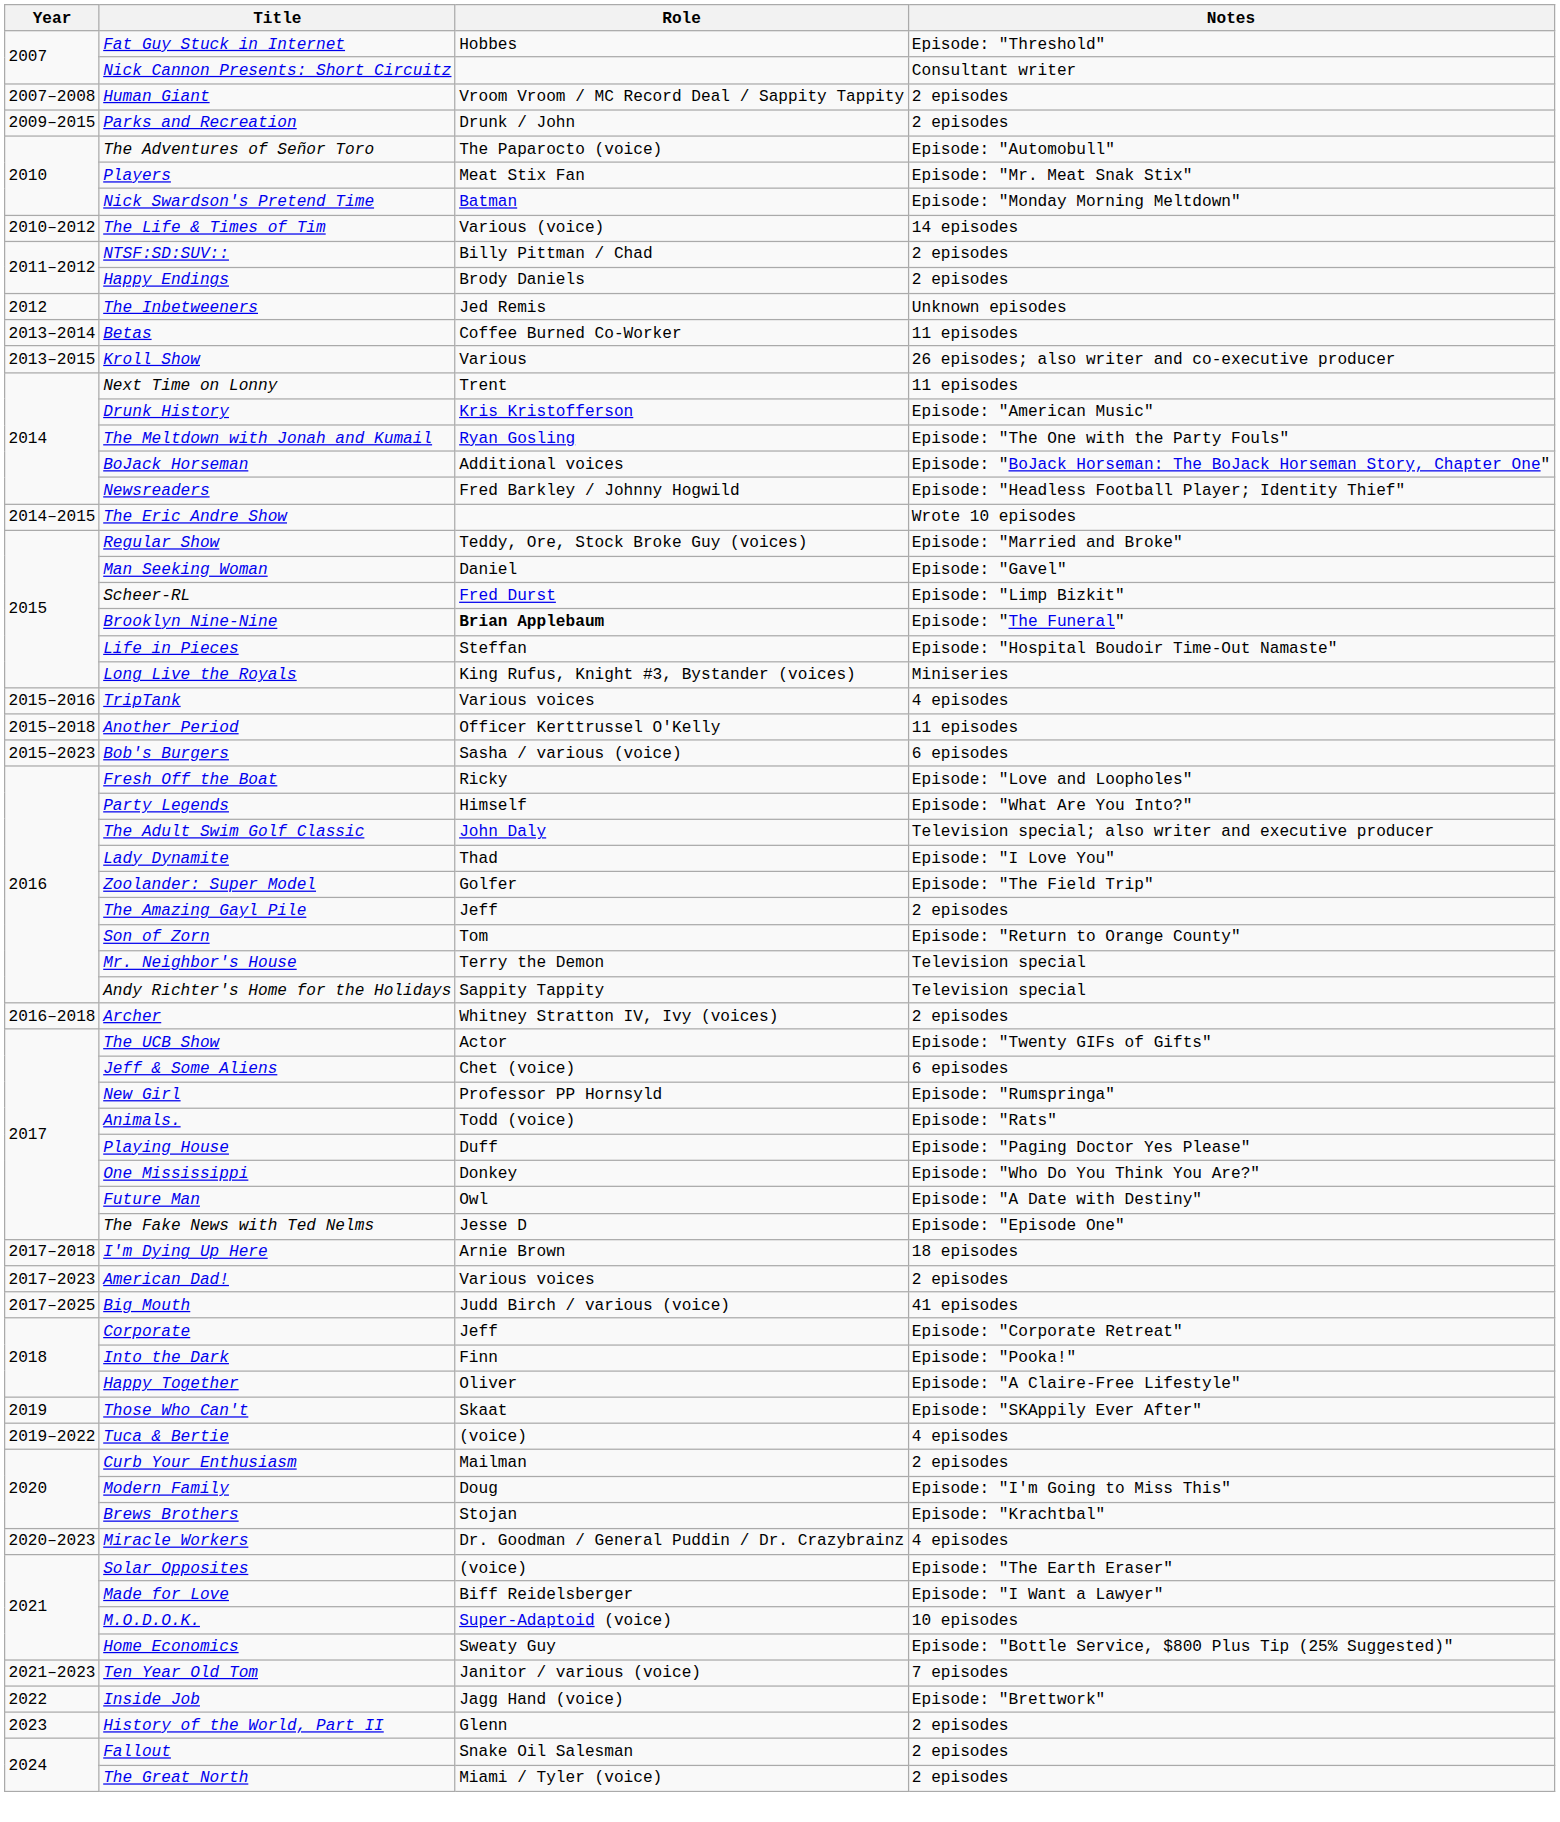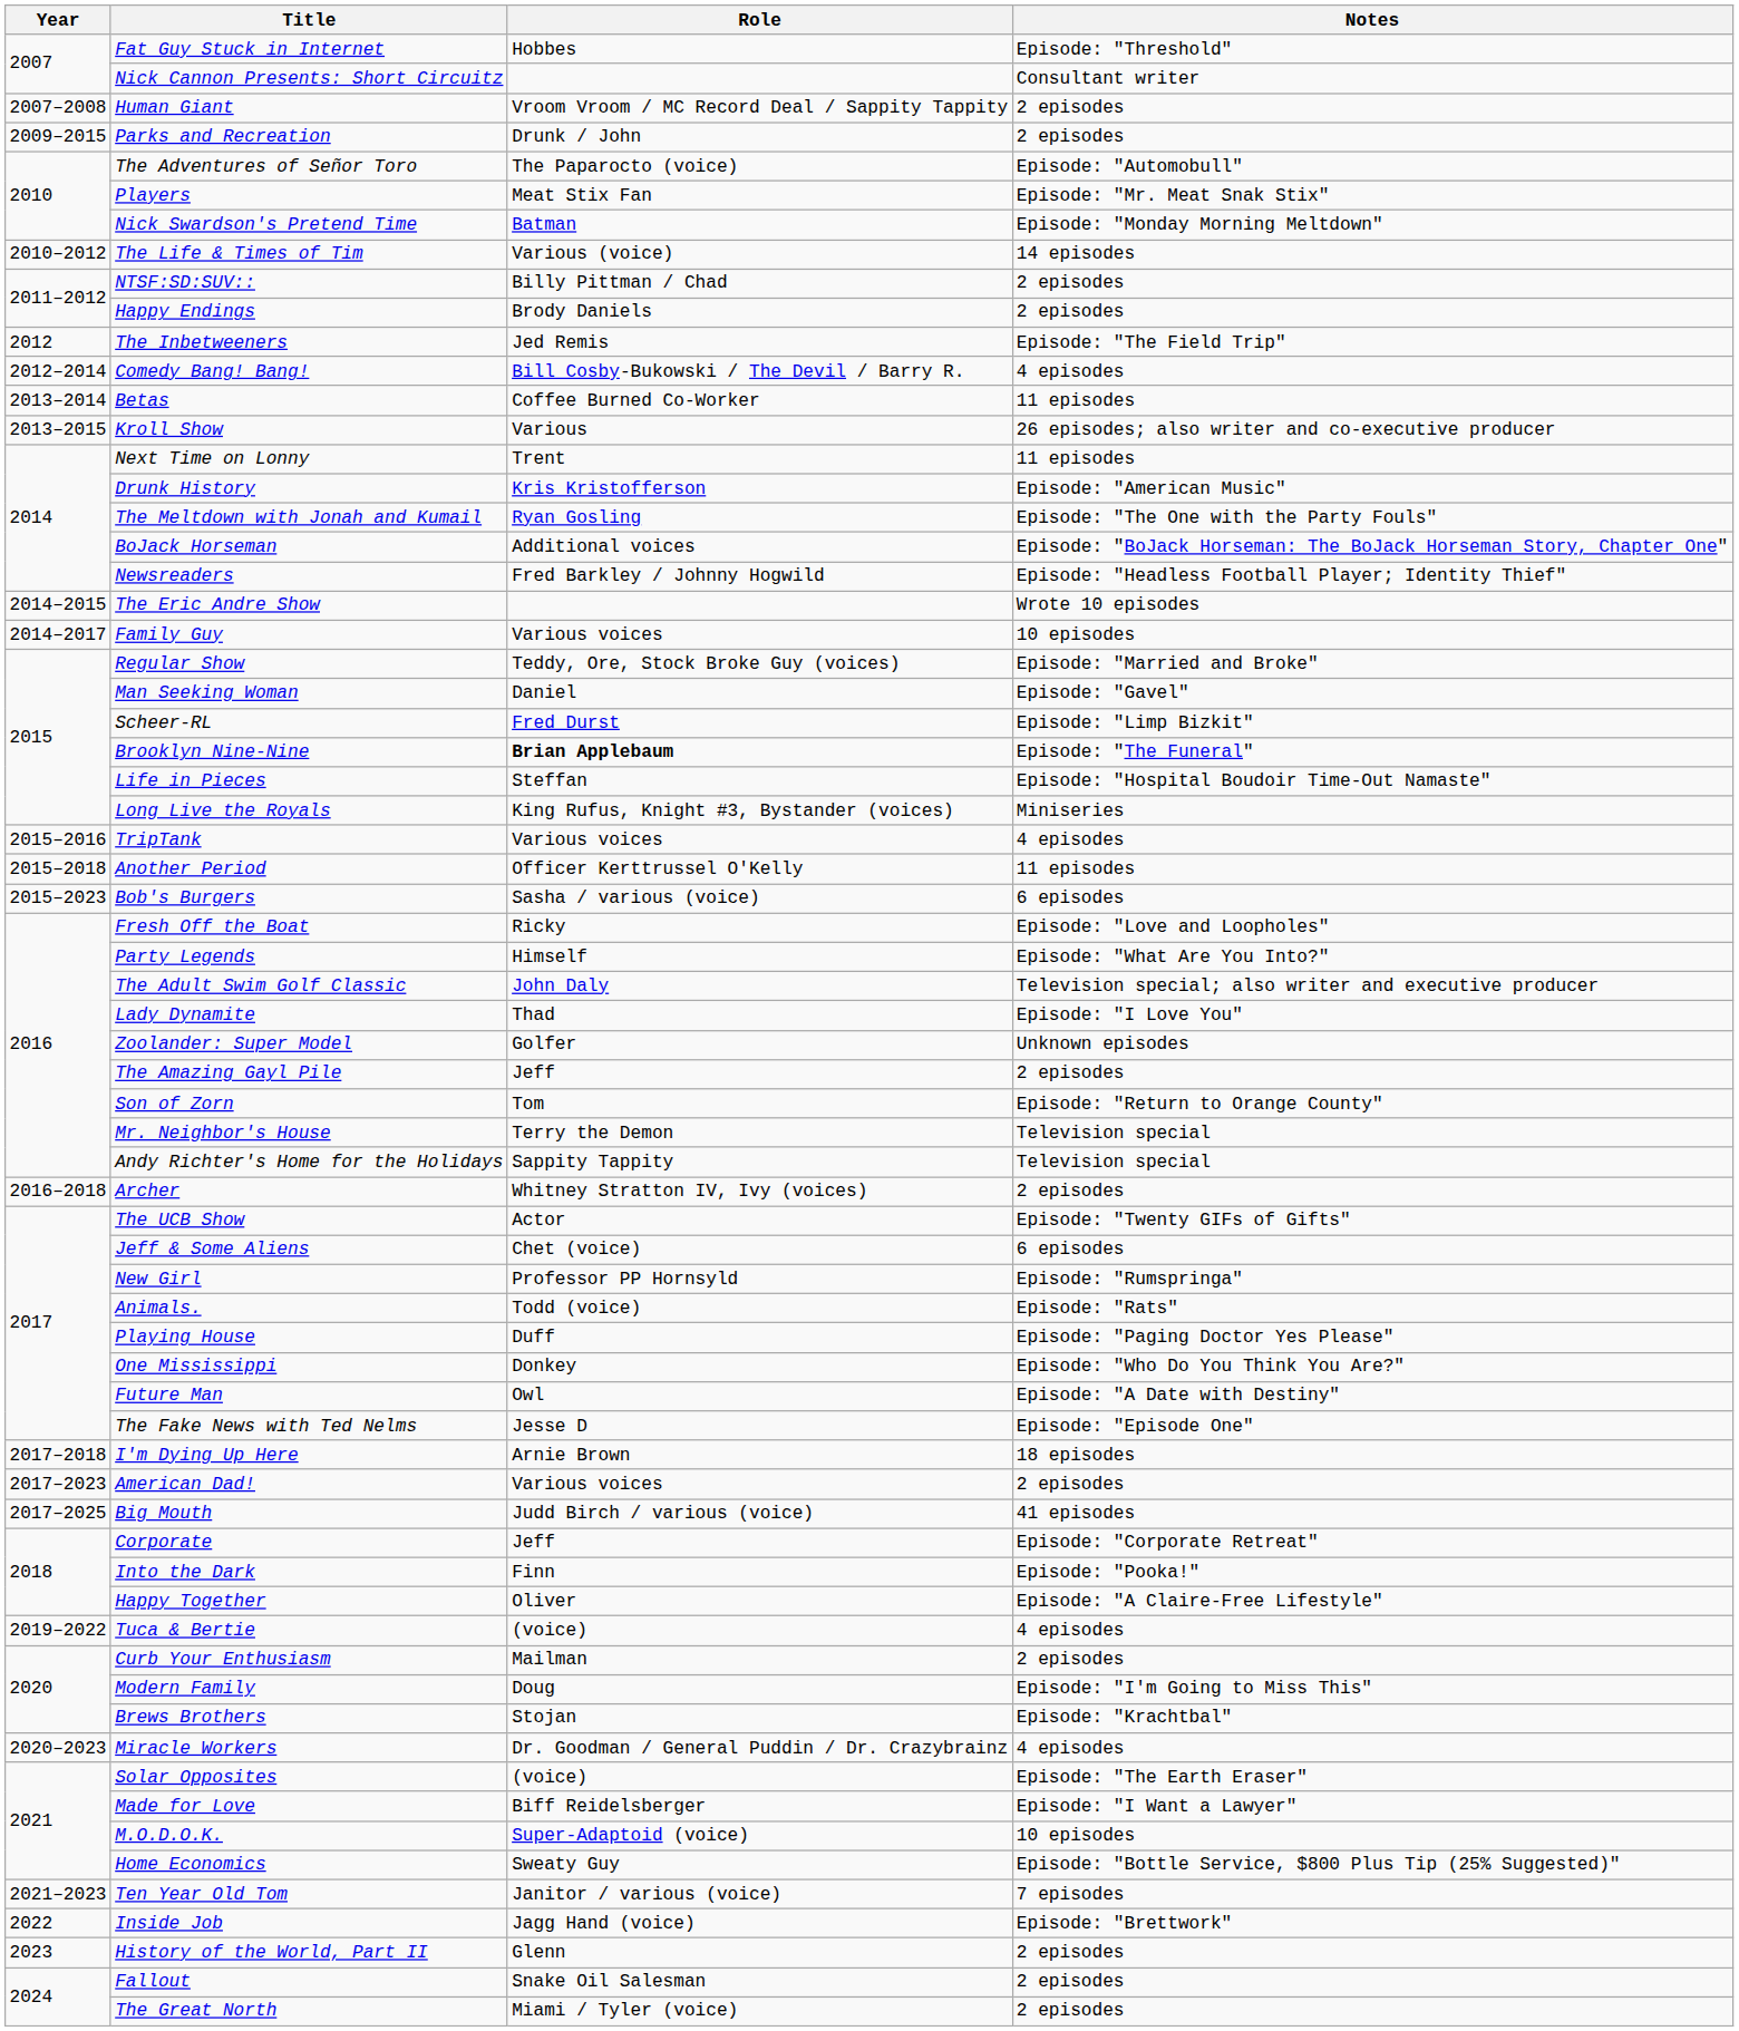The Inbetweeners | Notes: Unknown episodes -> Episode: "The Field Trip"
+ row: 2012–2014 | Comedy Bang! Bang! | Bill Cosby-Bukowski / The Devil / Barry R. | 4 episodes
+ row: 2014–2017 | Family Guy | Various voices | 10 episodes
Zoolander: Super Model | Notes: Episode: "The Field Trip" -> Unknown episodes
- row: 2019 | Those Who Can't | Skaat | Episode: "SKAppily Ever After"
